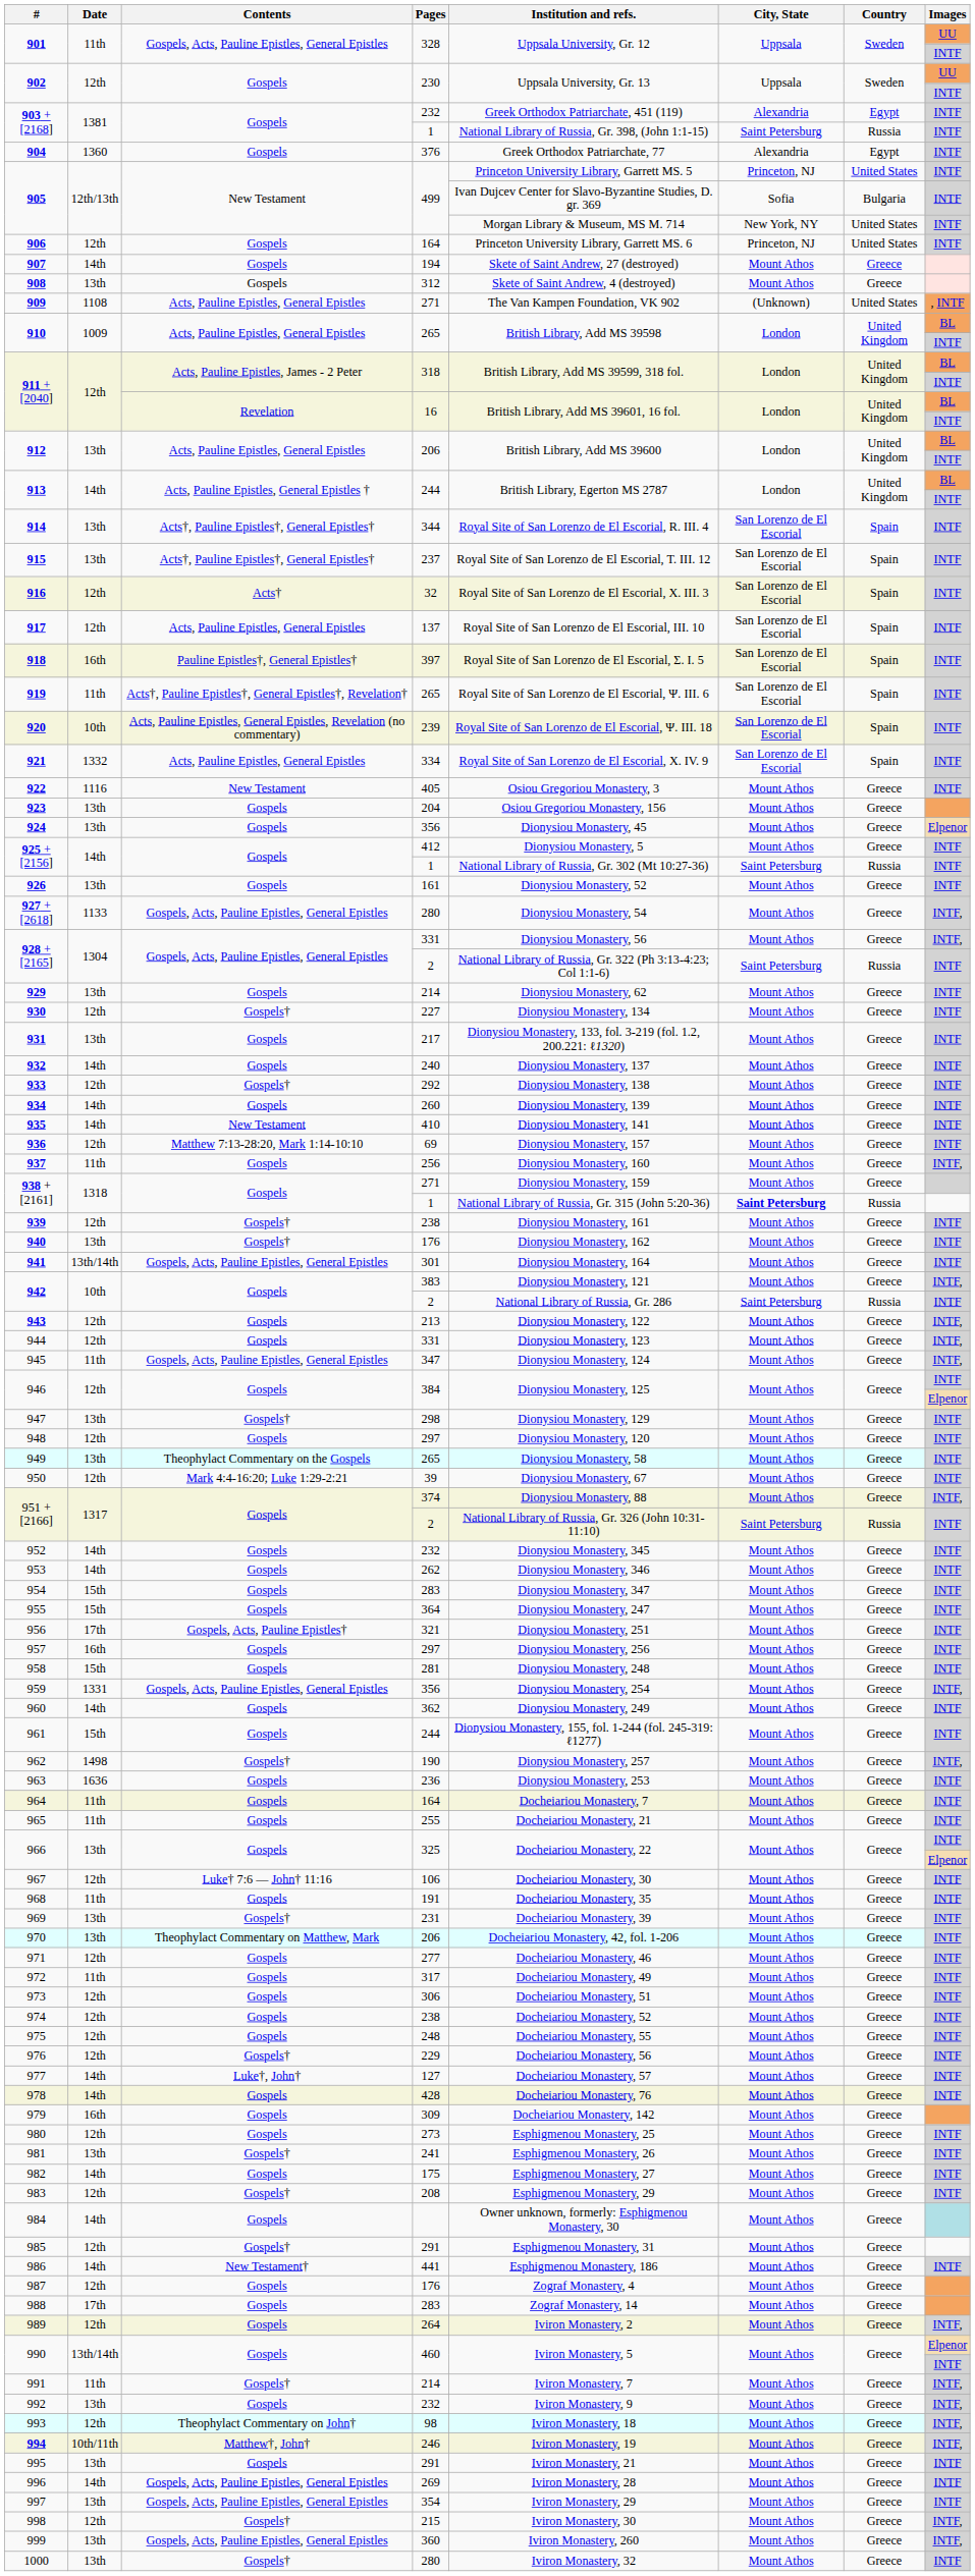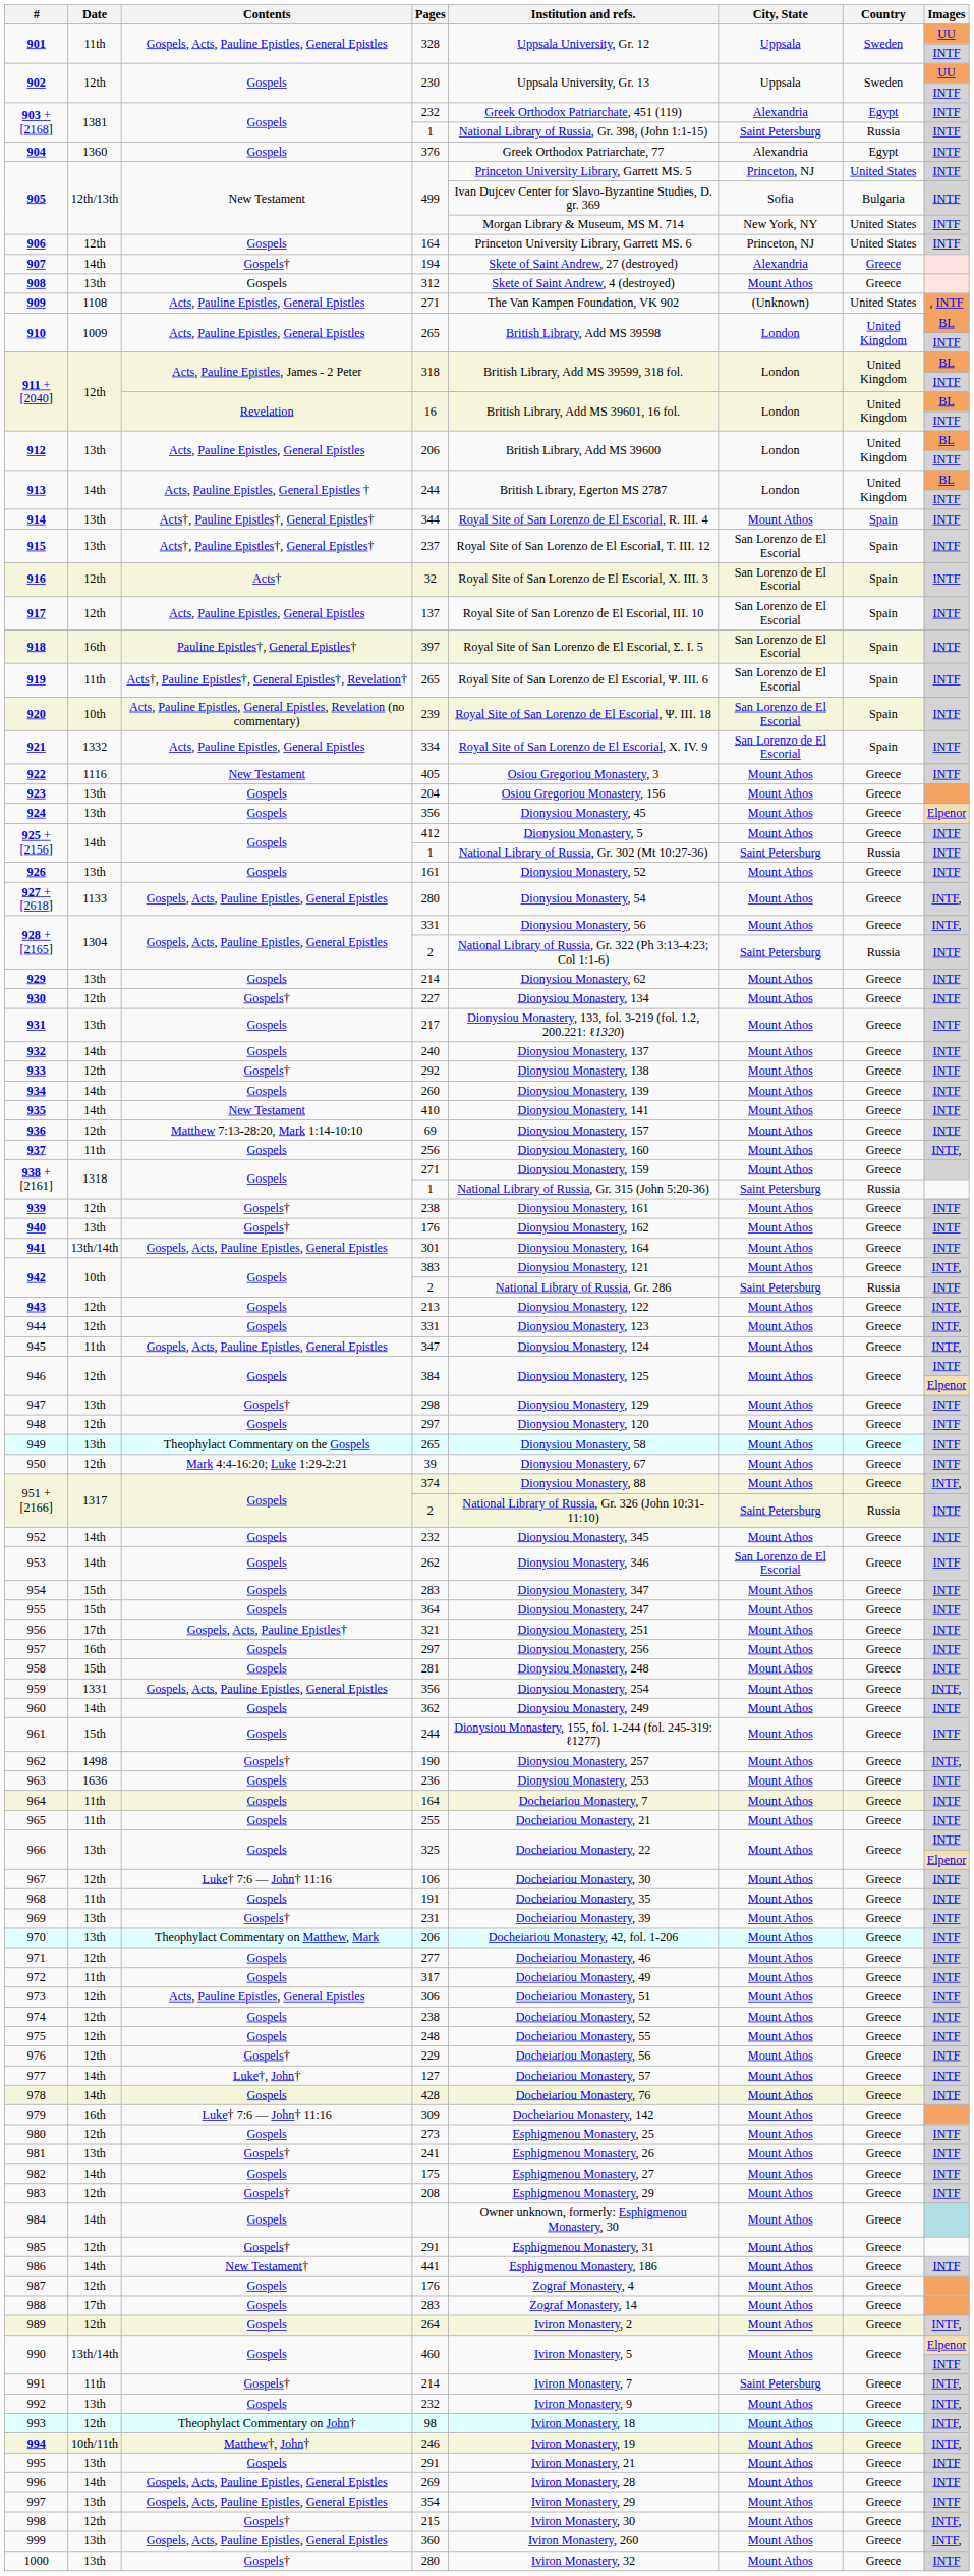907 | Contents: Gospels -> Gospels†
907 | City, State: Mount Athos -> Alexandria
914 | City, State: San Lorenzo de El Escorial -> Mount Athos
938 + [2161] / 1 | City, State: bold -> normal
953 | City, State: Mount Athos -> San Lorenzo de El Escorial
973 | Contents: Gospels -> Acts, Pauline Epistles, General Epistles
979 | Contents: Gospels -> Luke† 7:6 — John† 11:16
991 | City, State: Mount Athos -> Saint Petersburg
